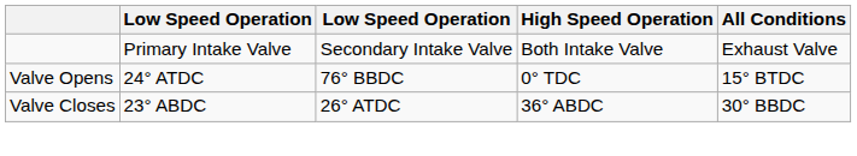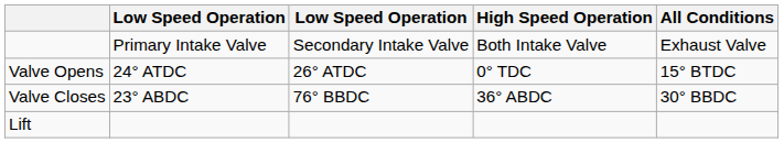Valve Opens | column 3: 76° BBDC -> 26° ATDC
Valve Closes | column 3: 26° ATDC -> 76° BBDC
+ row: Lift
